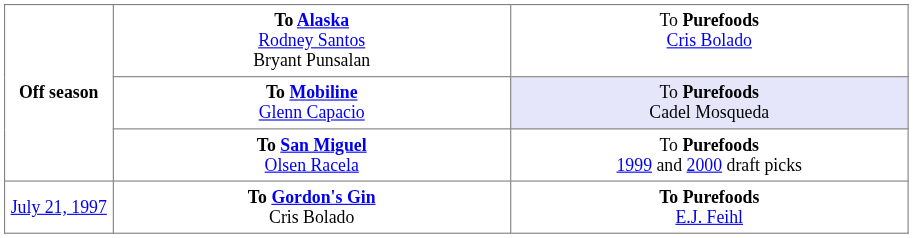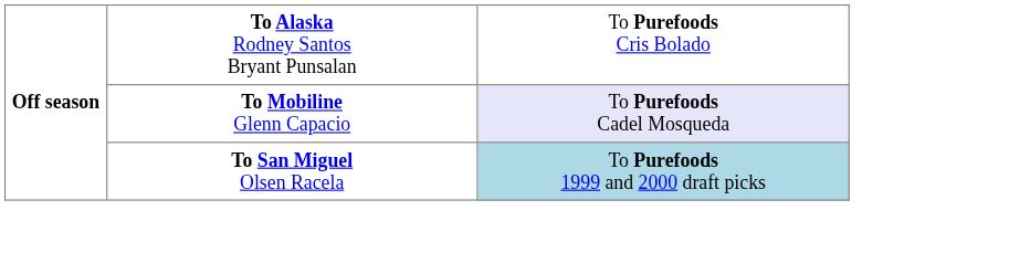To San Miguel Olsen Racela | column 3: no background -> lightblue background
- row: July 21, 1997 | To Gordon's Gin Cris Bolado | To Purefoods E.J. Feihl
